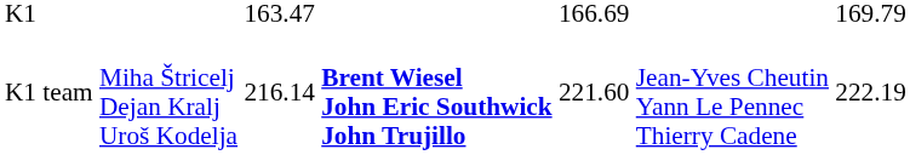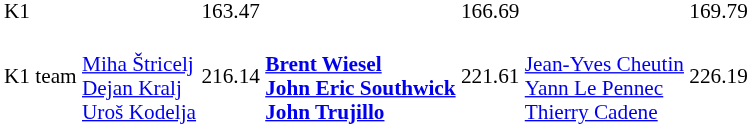K1 team | column 5: 221.60 -> 221.61
K1 team | column 7: 222.19 -> 226.19
